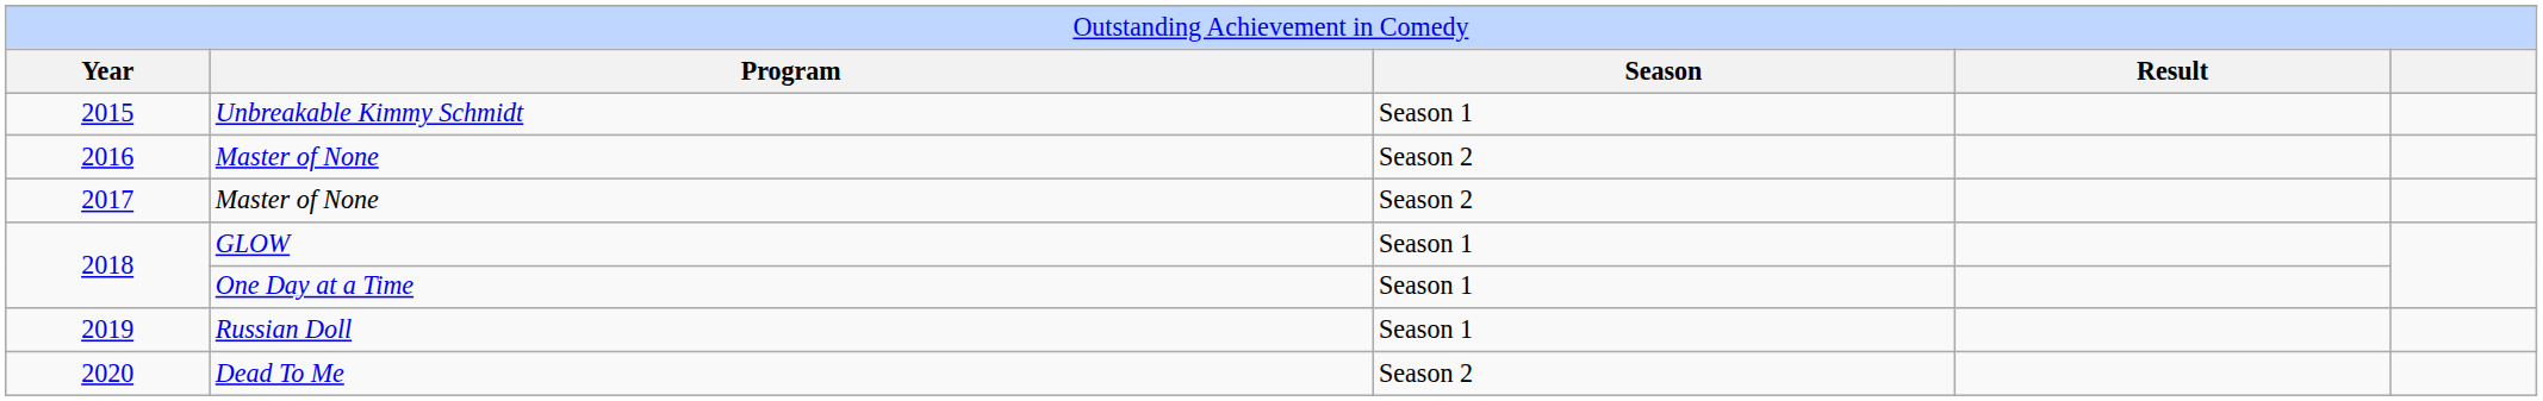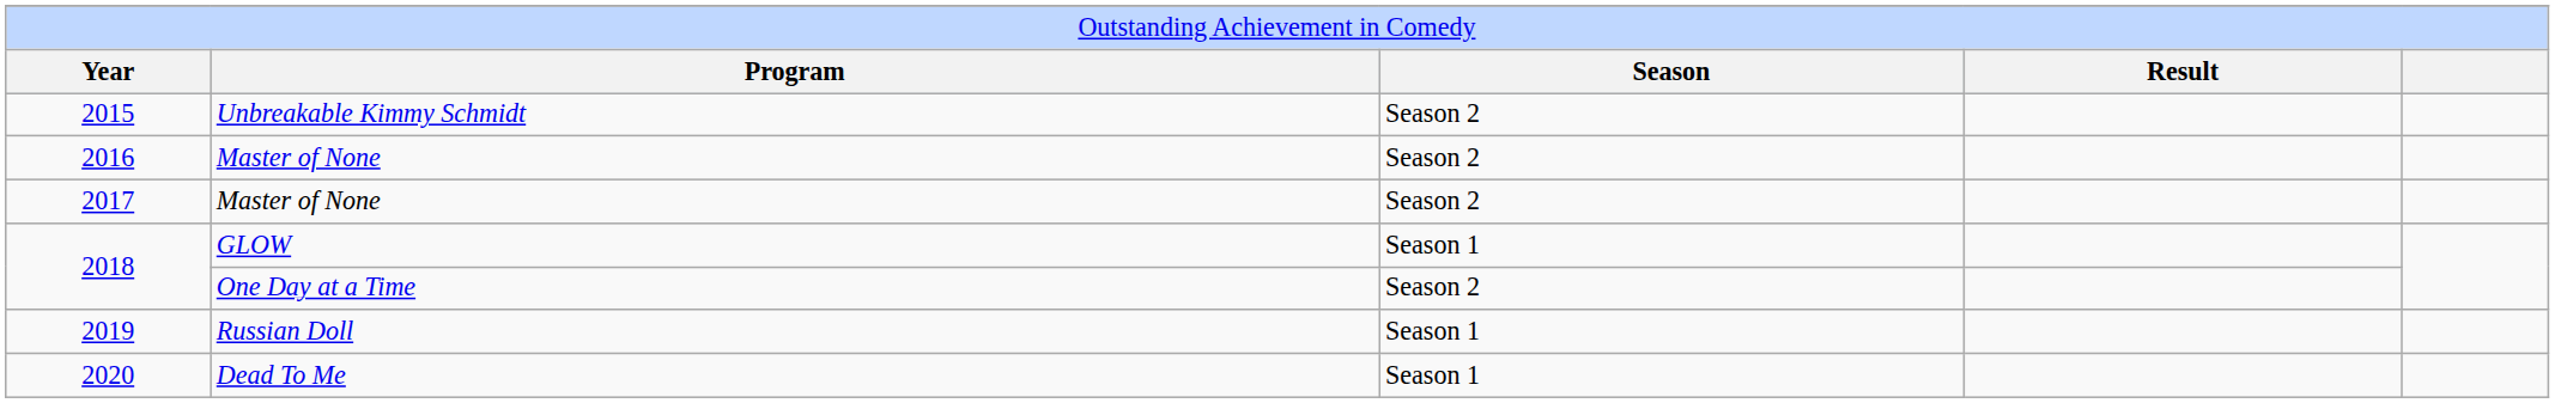2015 | column 3: Season 1 -> Season 2
2018 / One Day at a Time | column 3: Season 1 -> Season 2
2020 | column 3: Season 2 -> Season 1
